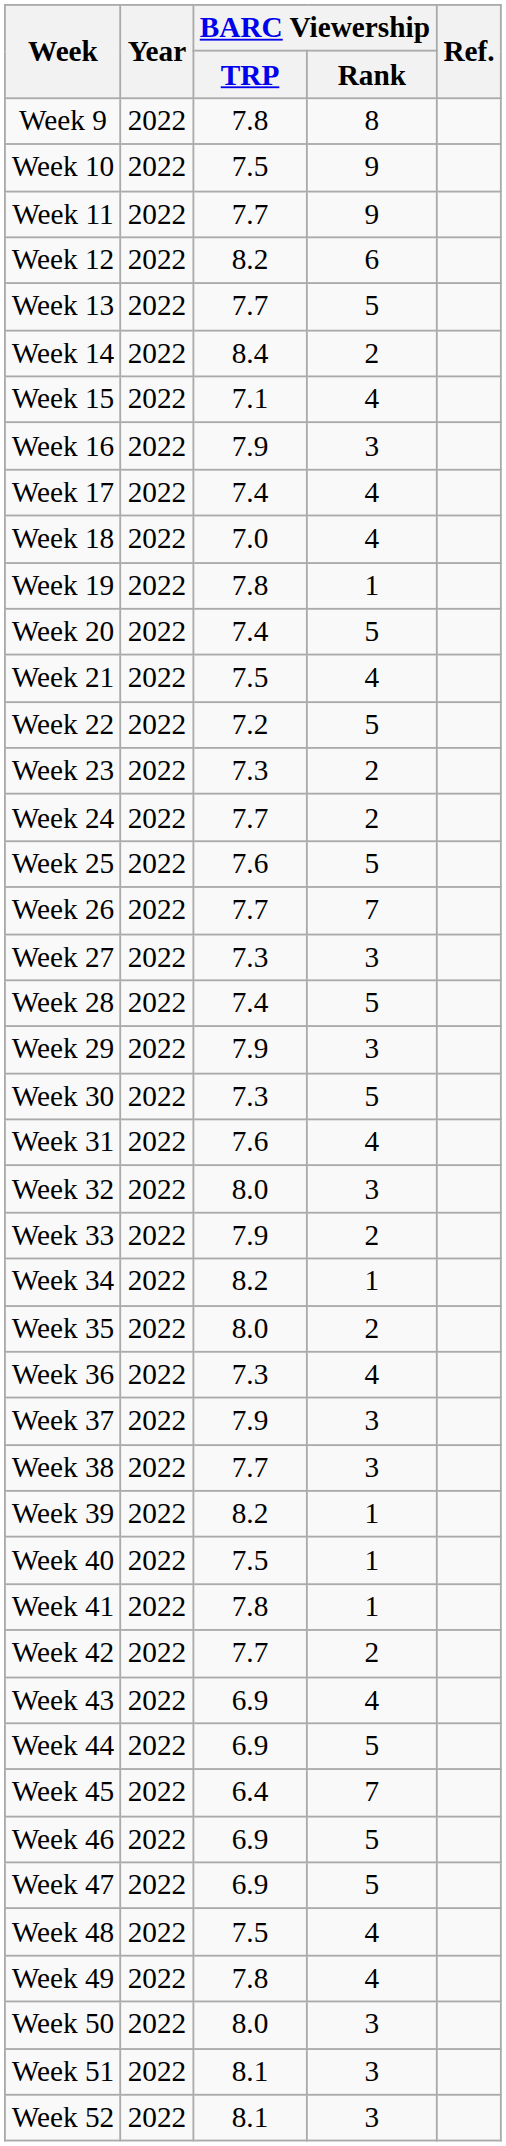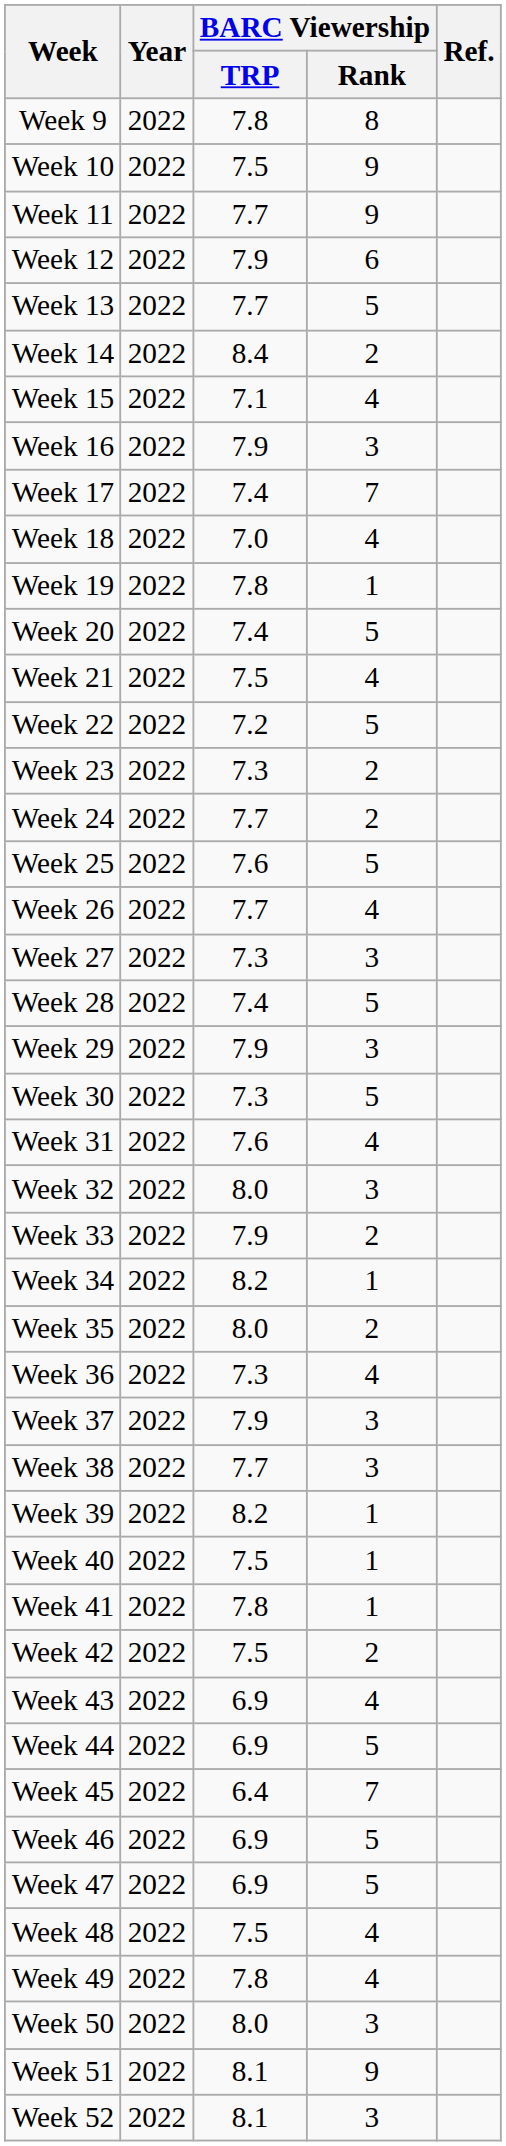Week 12 | BARC Viewership / TRP: 8.2 -> 7.9
Week 17 | BARC Viewership / Rank: 4 -> 7
Week 26 | BARC Viewership / Rank: 7 -> 4
Week 42 | BARC Viewership / TRP: 7.7 -> 7.5
Week 51 | BARC Viewership / Rank: 3 -> 9
